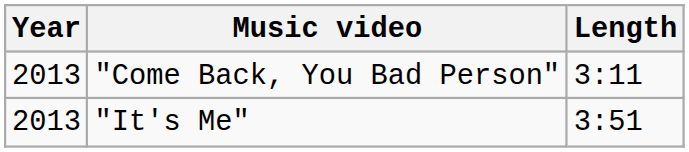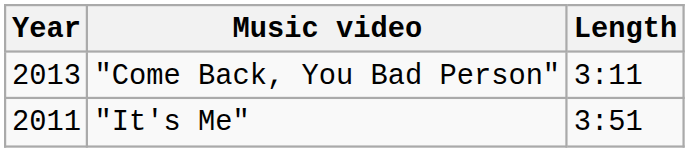"It's Me" | Year: 2013 -> 2011
